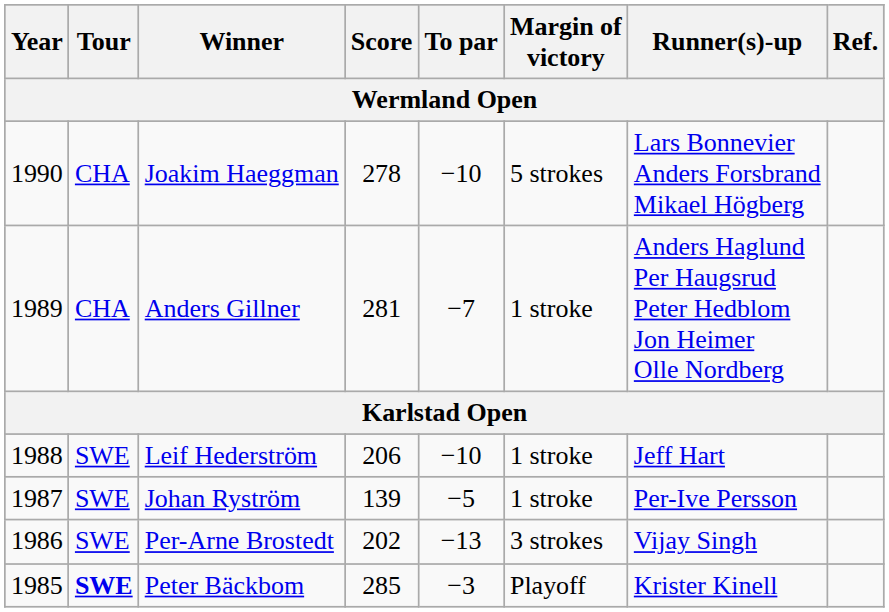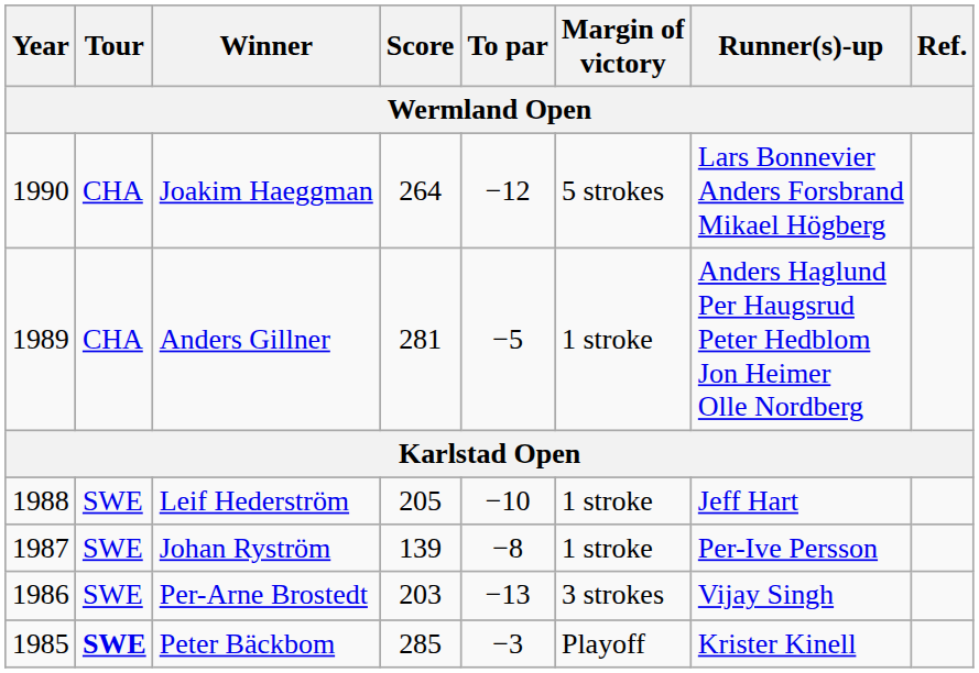Joakim Haeggman | Score: 278 -> 264
Joakim Haeggman | To par: −10 -> −12
Anders Gillner | To par: −7 -> −5
Leif Hederström | Score: 206 -> 205
Johan Ryström | To par: −5 -> −8
Per-Arne Brostedt | Score: 202 -> 203
